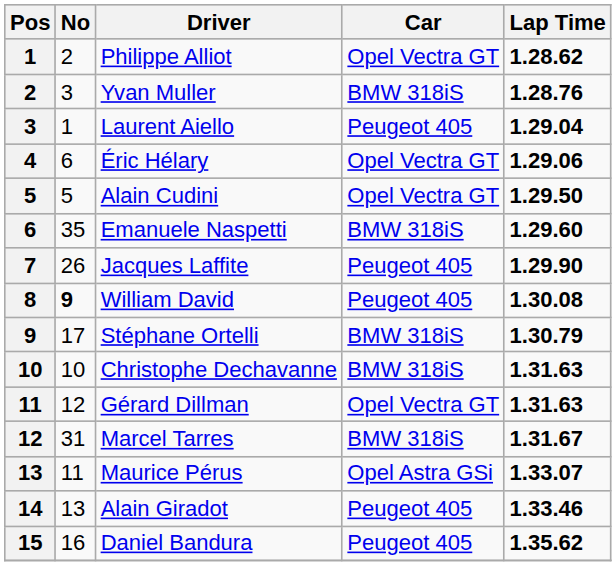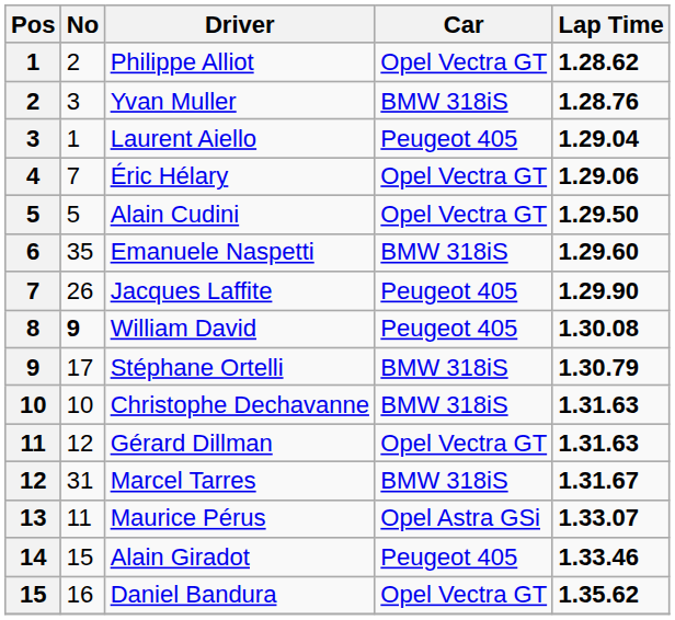Éric Hélary | No: 6 -> 7
Alain Giradot | No: 13 -> 15
Daniel Bandura | Car: Peugeot 405 -> Opel Vectra GT
